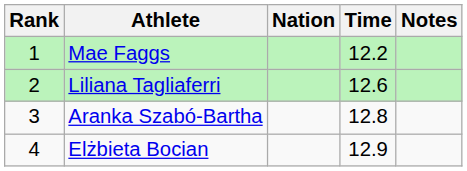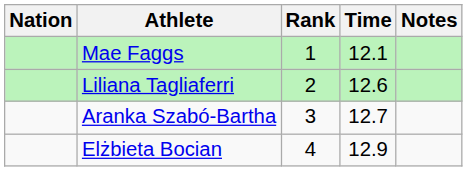columns swapped: Rank <-> Nation
Mae Faggs | Time: 12.2 -> 12.1
Aranka Szabó-Bartha | Time: 12.8 -> 12.7
